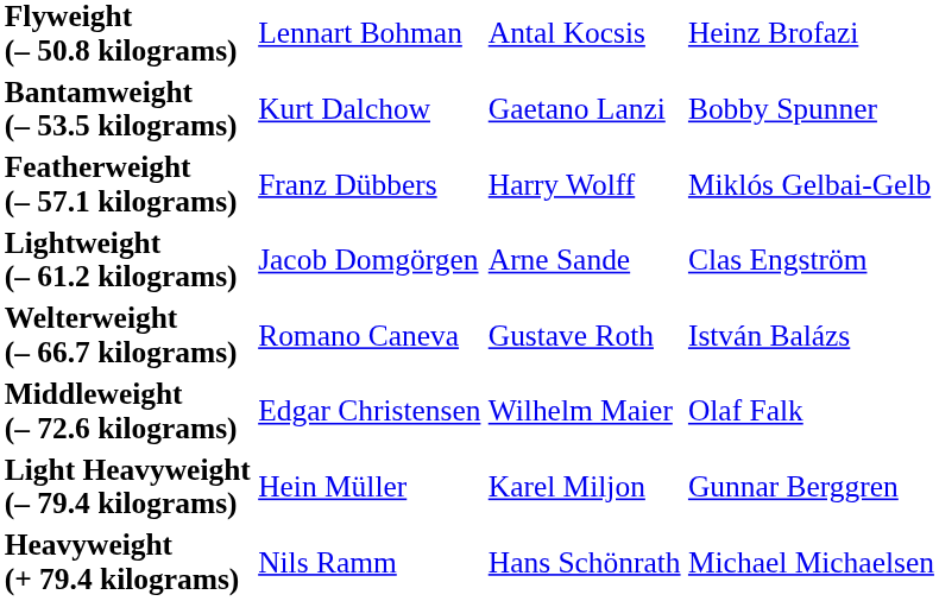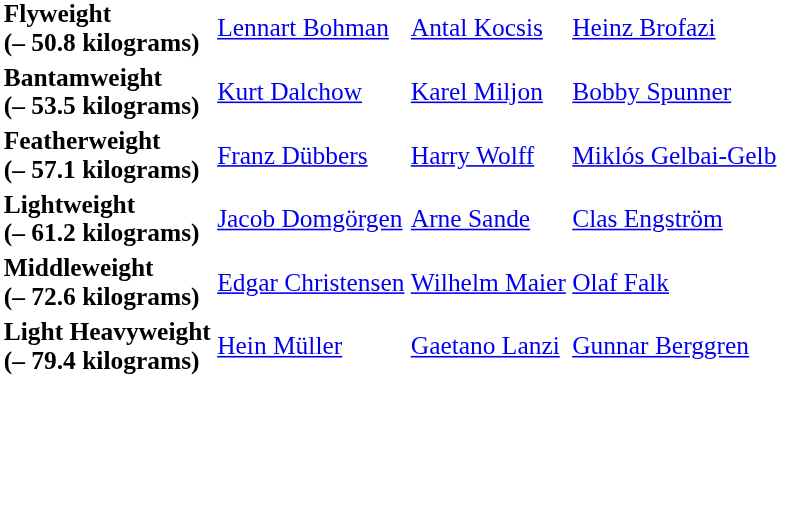Bantamweight (– 53.5 kilograms) | column 3: Gaetano Lanzi -> Karel Miljon
- row: Welterweight (– 66.7 kilograms) | Romano Caneva | Gustave Roth | István Balázs
Light Heavyweight (– 79.4 kilograms) | column 3: Karel Miljon -> Gaetano Lanzi
- row: Heavyweight (+ 79.4 kilograms) | Nils Ramm | Hans Schönrath | Michael Michaelsen
